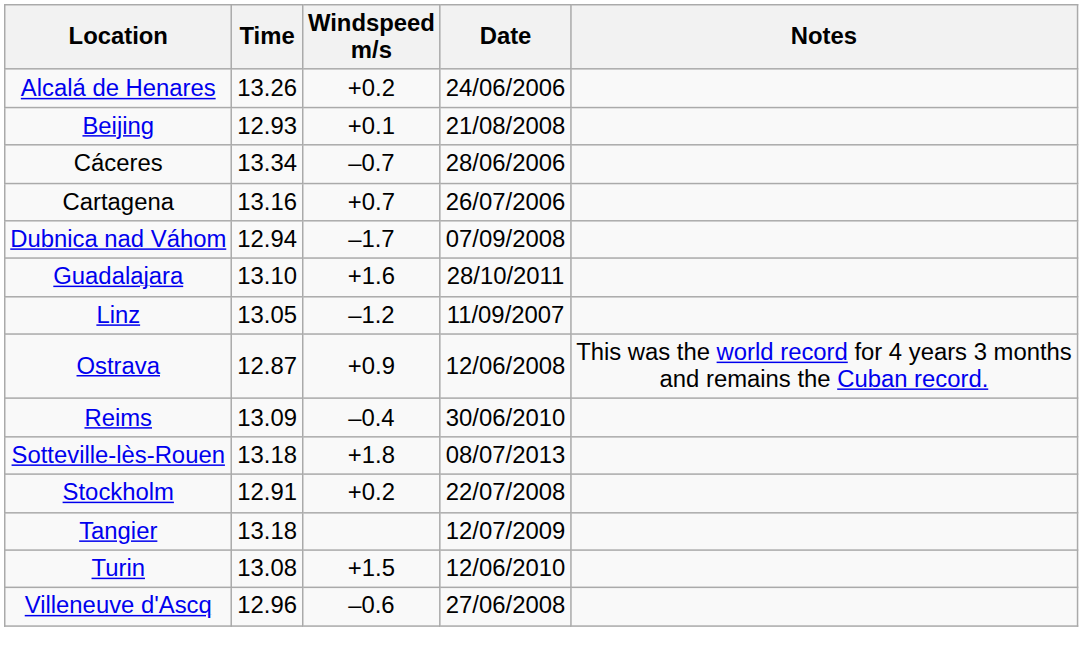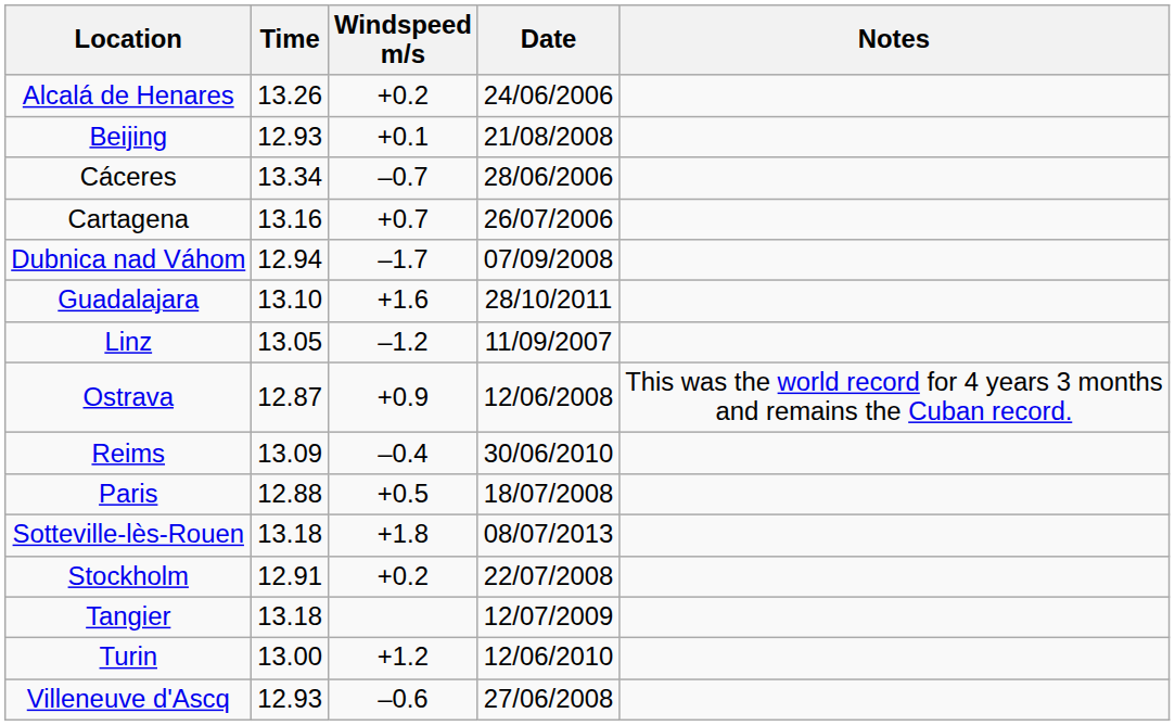+ row: Paris | 12.88 | +0.5 | 18/07/2008
Turin | Time: 13.08 -> 13.00
Turin | Windspeed m/s: +1.5 -> +1.2
Villeneuve d'Ascq | Time: 12.96 -> 12.93
